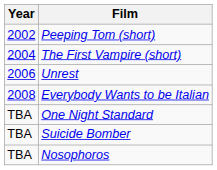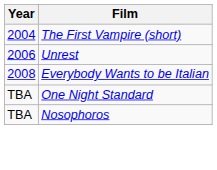- row: 2002 | Peeping Tom (short)
- row: TBA | Suicide Bomber
